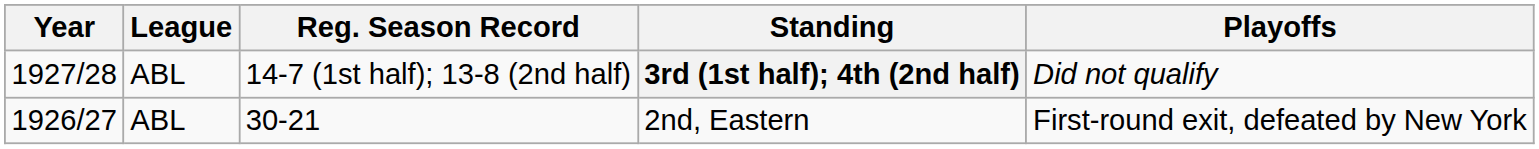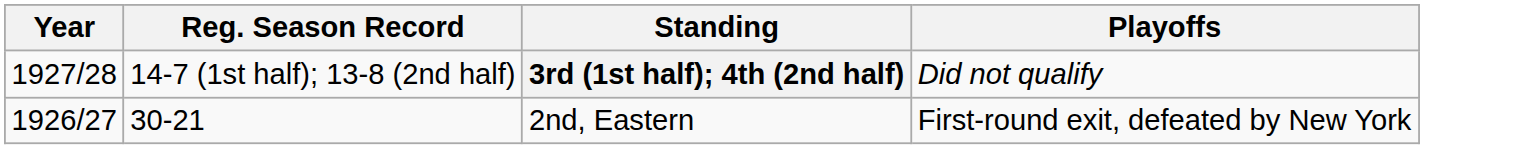- column: League | ABL | ABL
